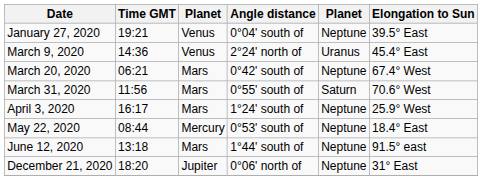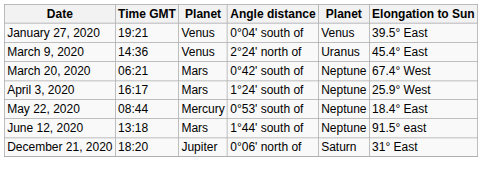January 27, 2020 | column 5: Neptune -> Venus
- row: March 31, 2020 | 11:56 | Mars | 0°55' south of | Saturn | 70.6° West
December 21, 2020 | column 5: Neptune -> Saturn
